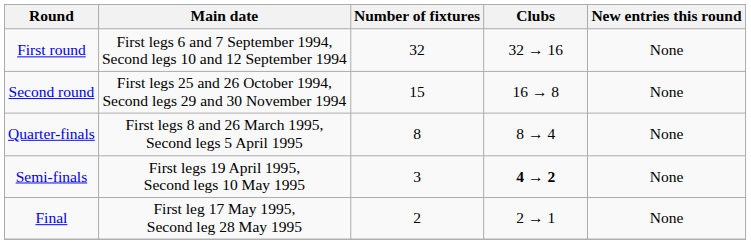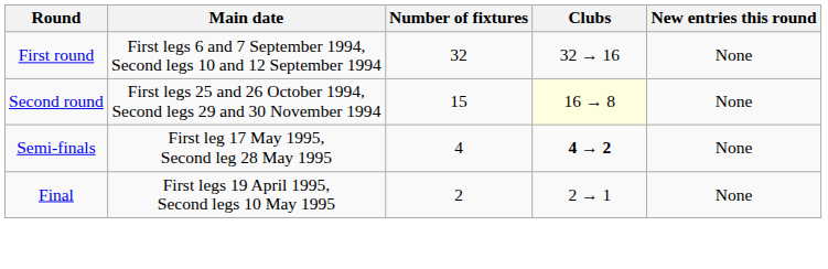Second round | Clubs: no background -> lightyellow background
- row: Quarter-finals | First legs 8 and 26 March 1995, Second legs 5 April 1995 | 8 | 8 → 4 | None
Semi-finals | Main date: First legs 19 April 1995, Second legs 10 May 1995 -> First leg 17 May 1995, Second leg 28 May 1995
Semi-finals | Number of fixtures: 3 -> 4
Final | Main date: First leg 17 May 1995, Second leg 28 May 1995 -> First legs 19 April 1995, Second legs 10 May 1995
